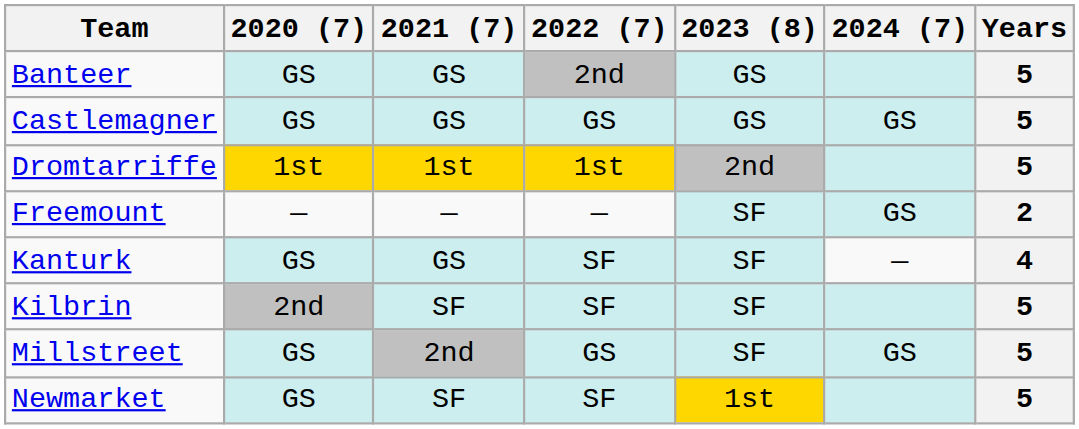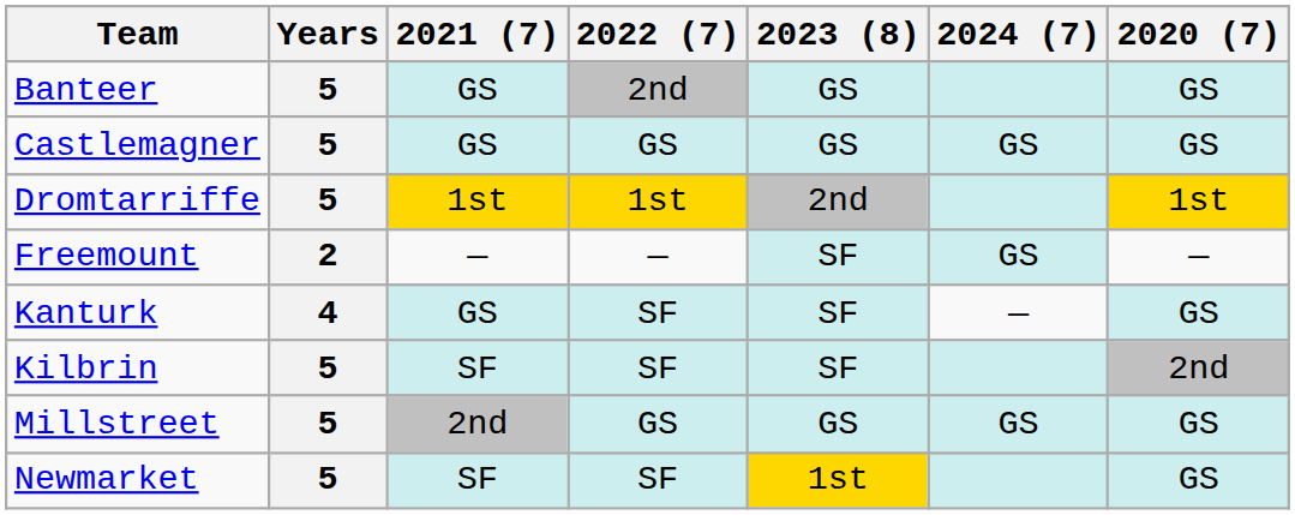columns swapped: 2020 (7) <-> Years
Millstreet | 2023 (8): SF -> GS
